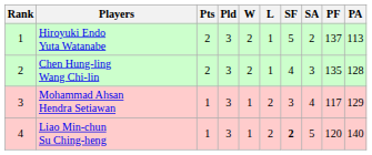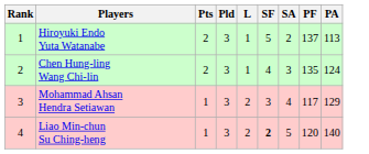- column: W | 2 | 2 | 1 | 1
Chen Hung-ling Wang Chi-lin | PA: 128 -> 124
